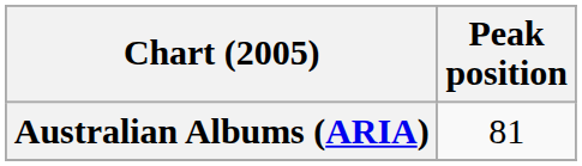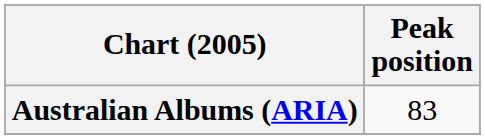Australian Albums (ARIA) | Peak position: 81 -> 83
